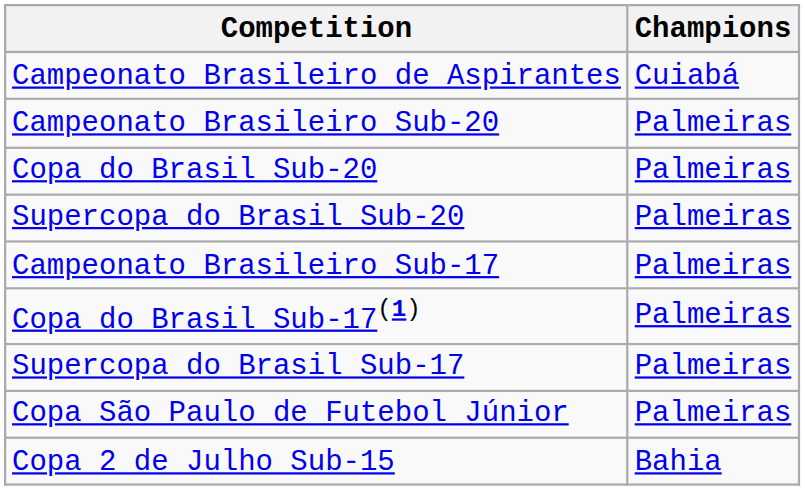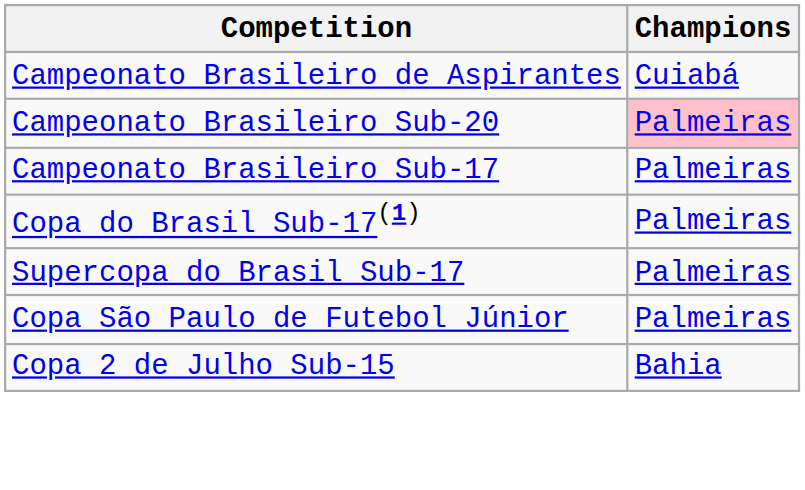Campeonato Brasileiro Sub-20 | Champions: no background -> pink background
- row: Copa do Brasil Sub-20 | Palmeiras
- row: Supercopa do Brasil Sub-20 | Palmeiras
